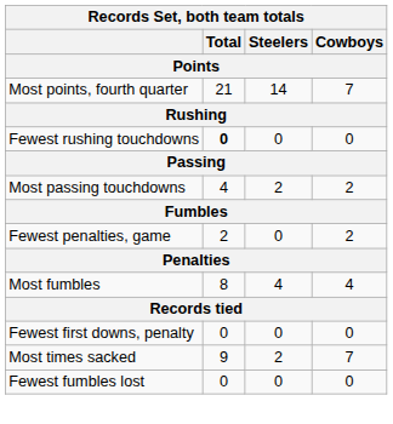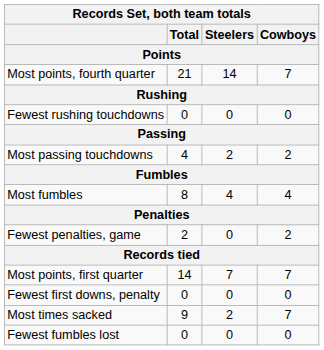Fewest rushing touchdowns | Total: bold -> normal
rows swapped: Most fumbles <-> Fewest penalties, game
+ row: Most points, first quarter | 14 | 7 | 7
